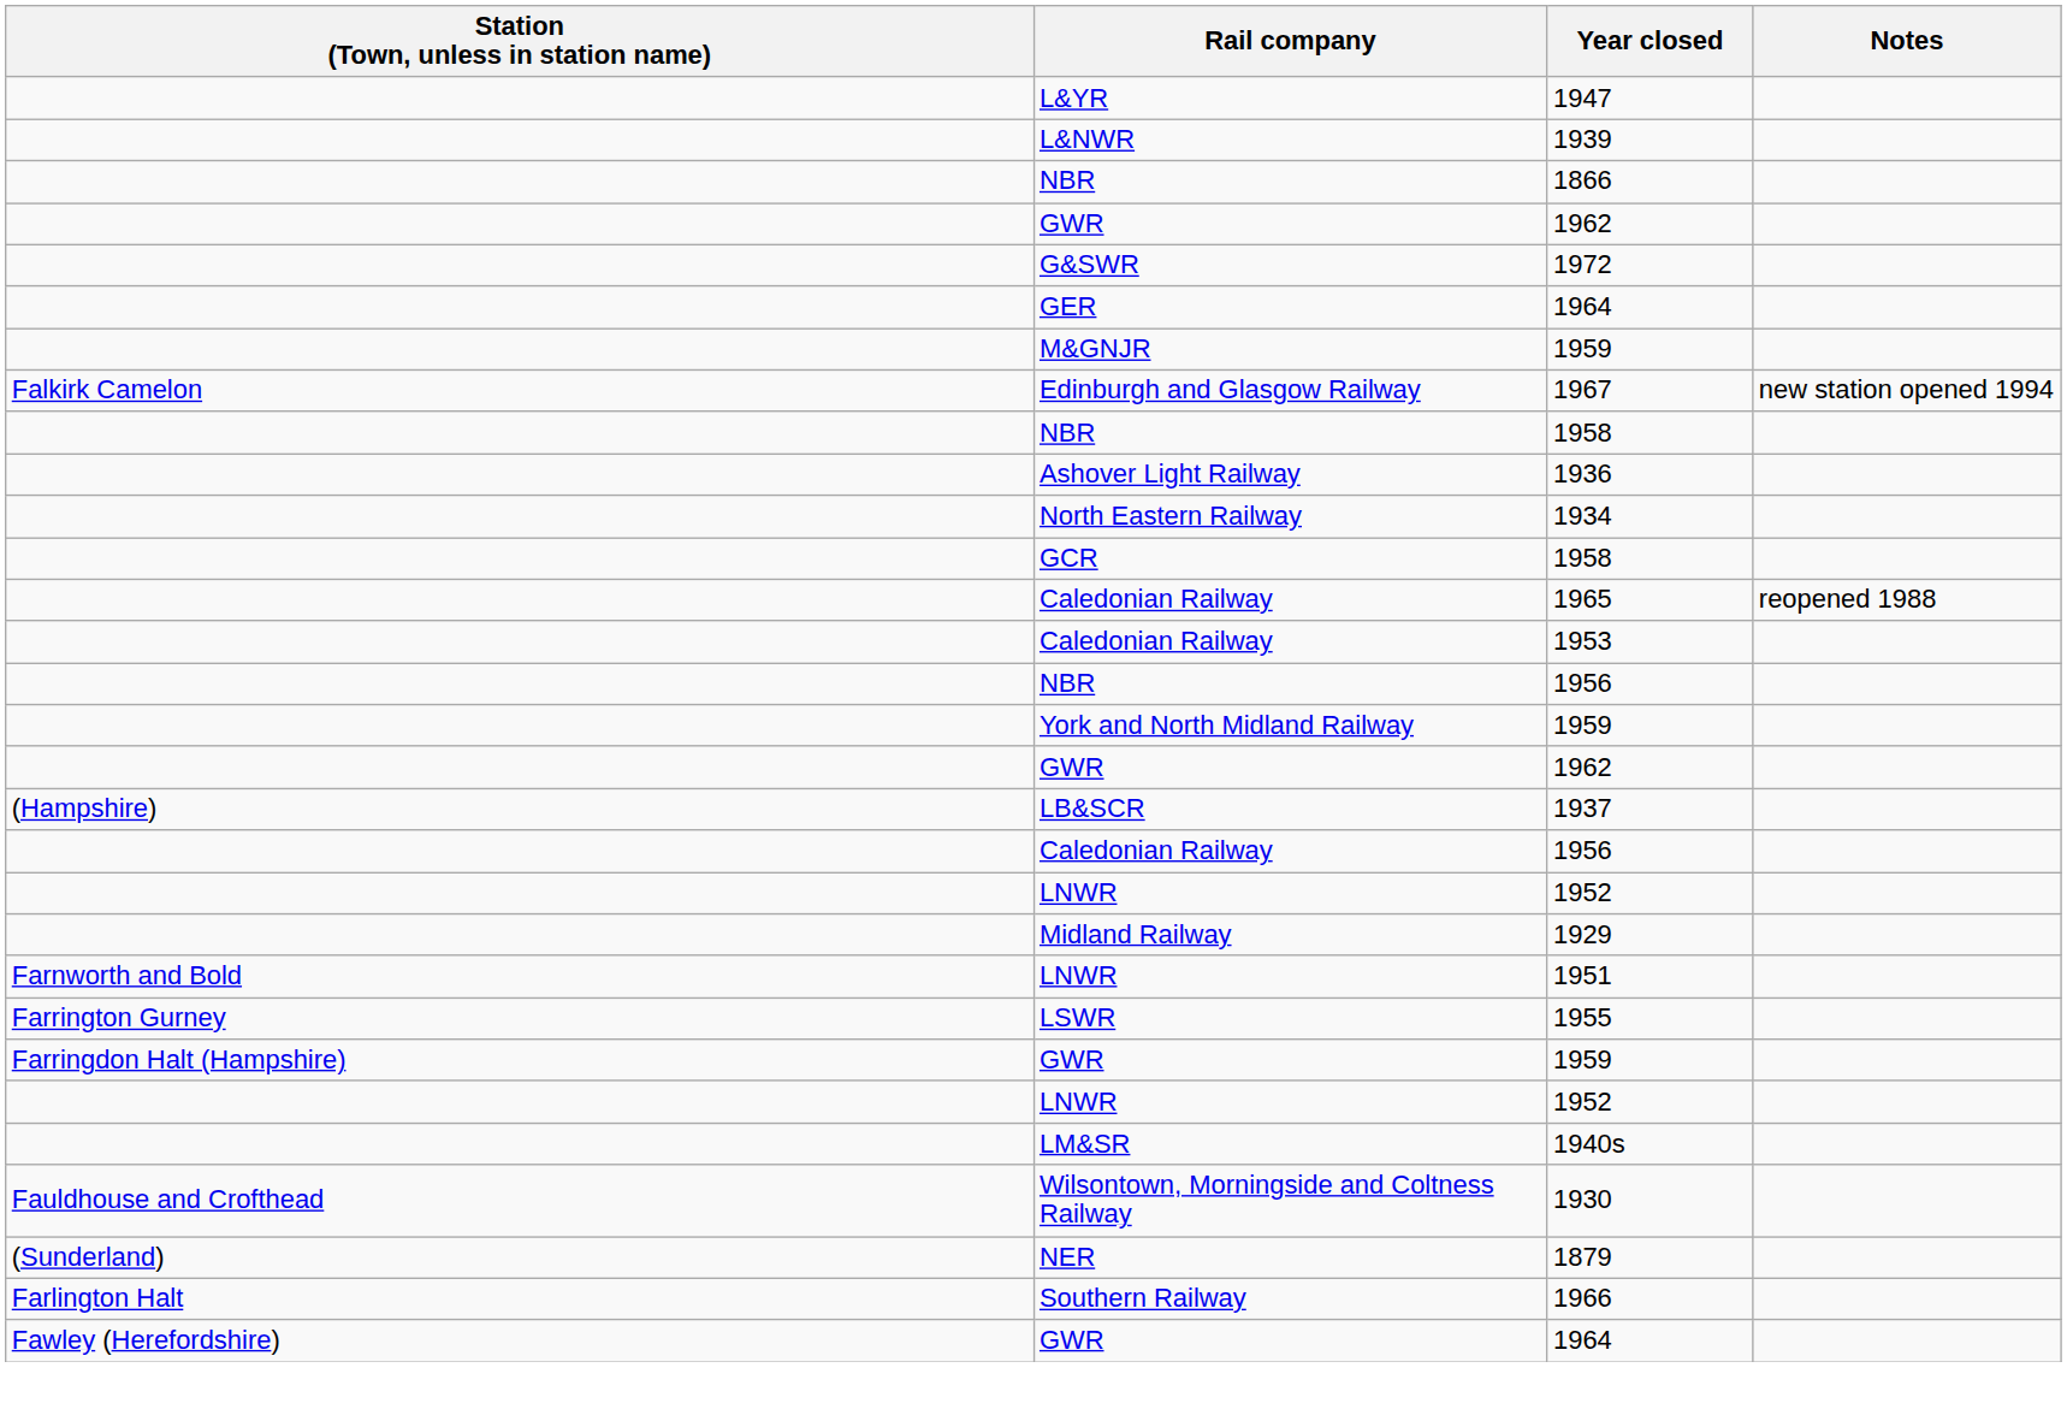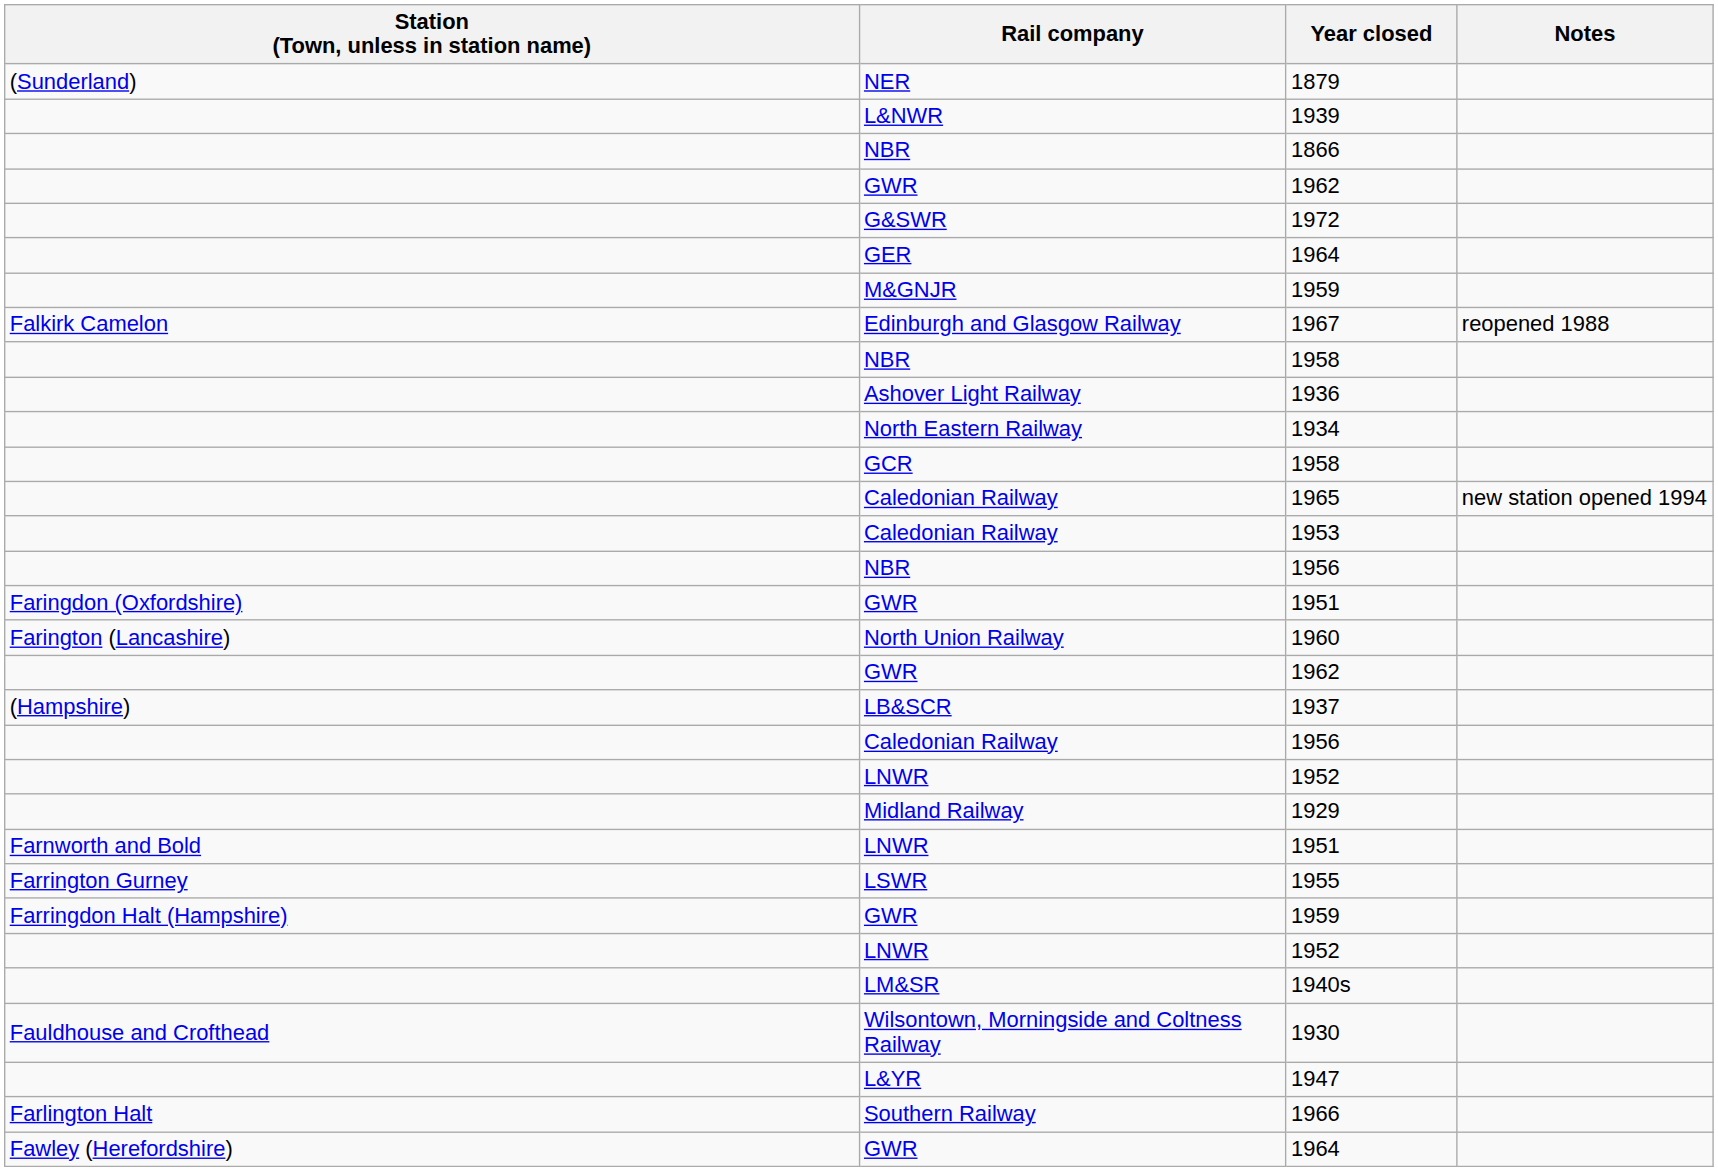rows swapped: 1947 <-> 1879
1967 | Notes: new station opened 1994 -> reopened 1988
1965 | Notes: reopened 1988 -> new station opened 1994
- row: York and North Midland Railway | 1959
+ row: Faringdon (Oxfordshire) | GWR | 1951
+ row: Farington (Lancashire) | North Union Railway | 1960
